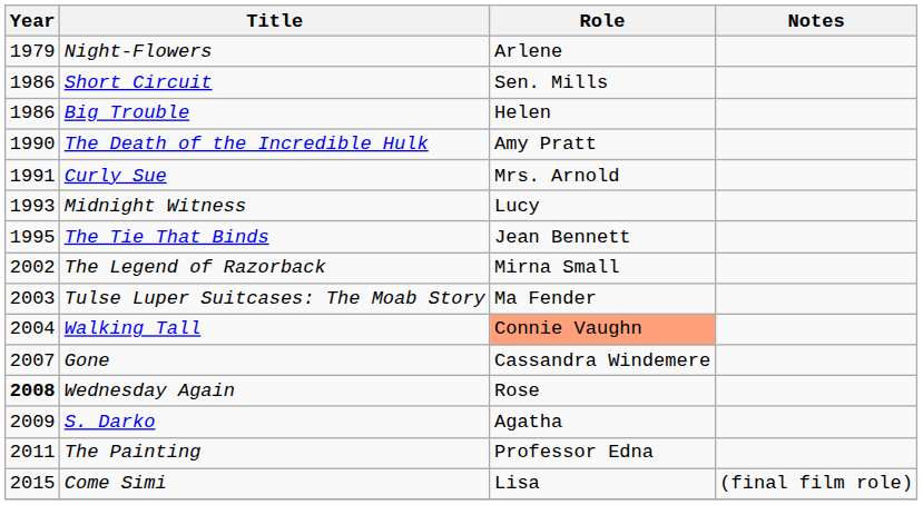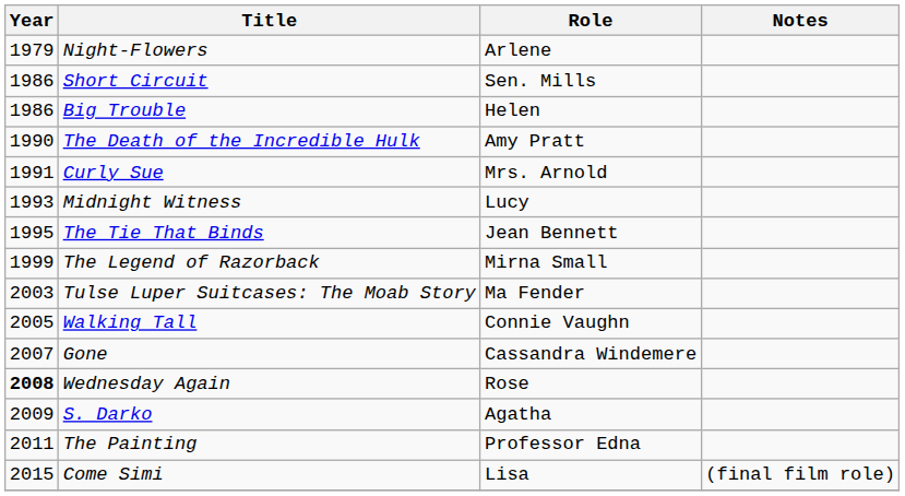The Legend of Razorback | Year: 2002 -> 1999
Walking Tall | Year: 2004 -> 2005
Walking Tall | Role: lightsalmon background -> no background
